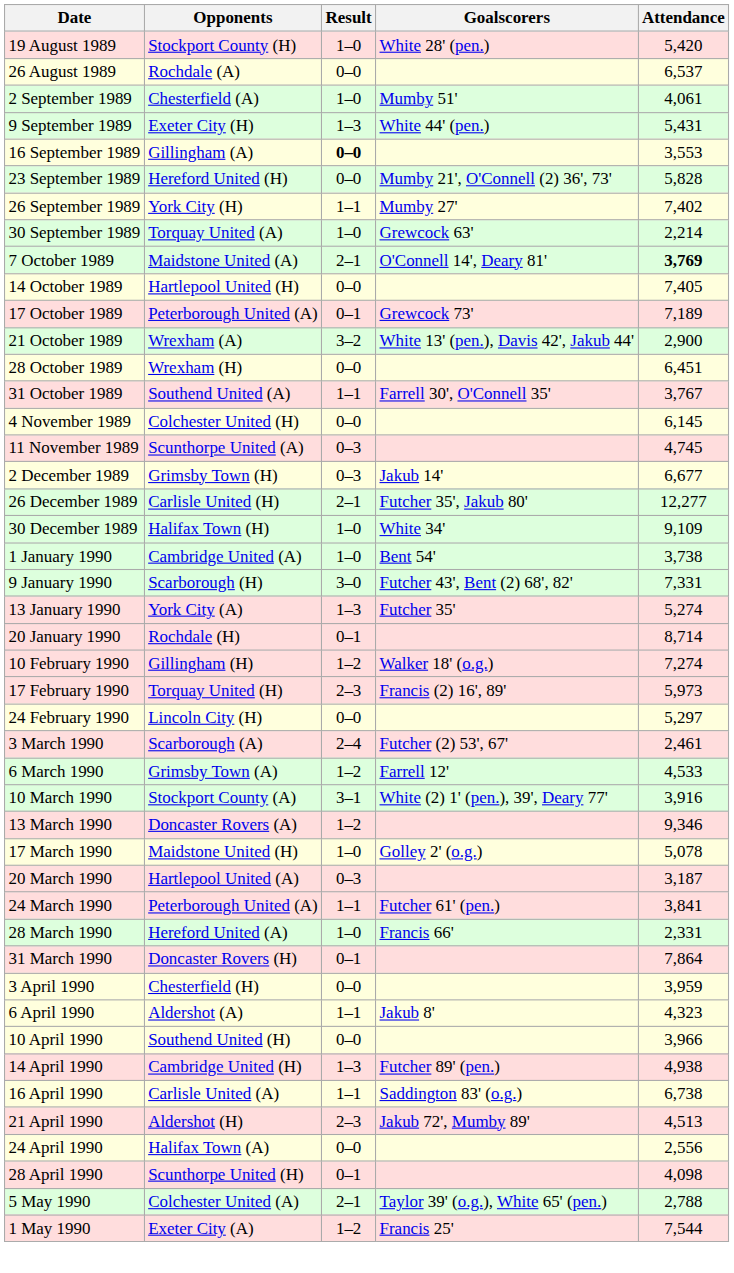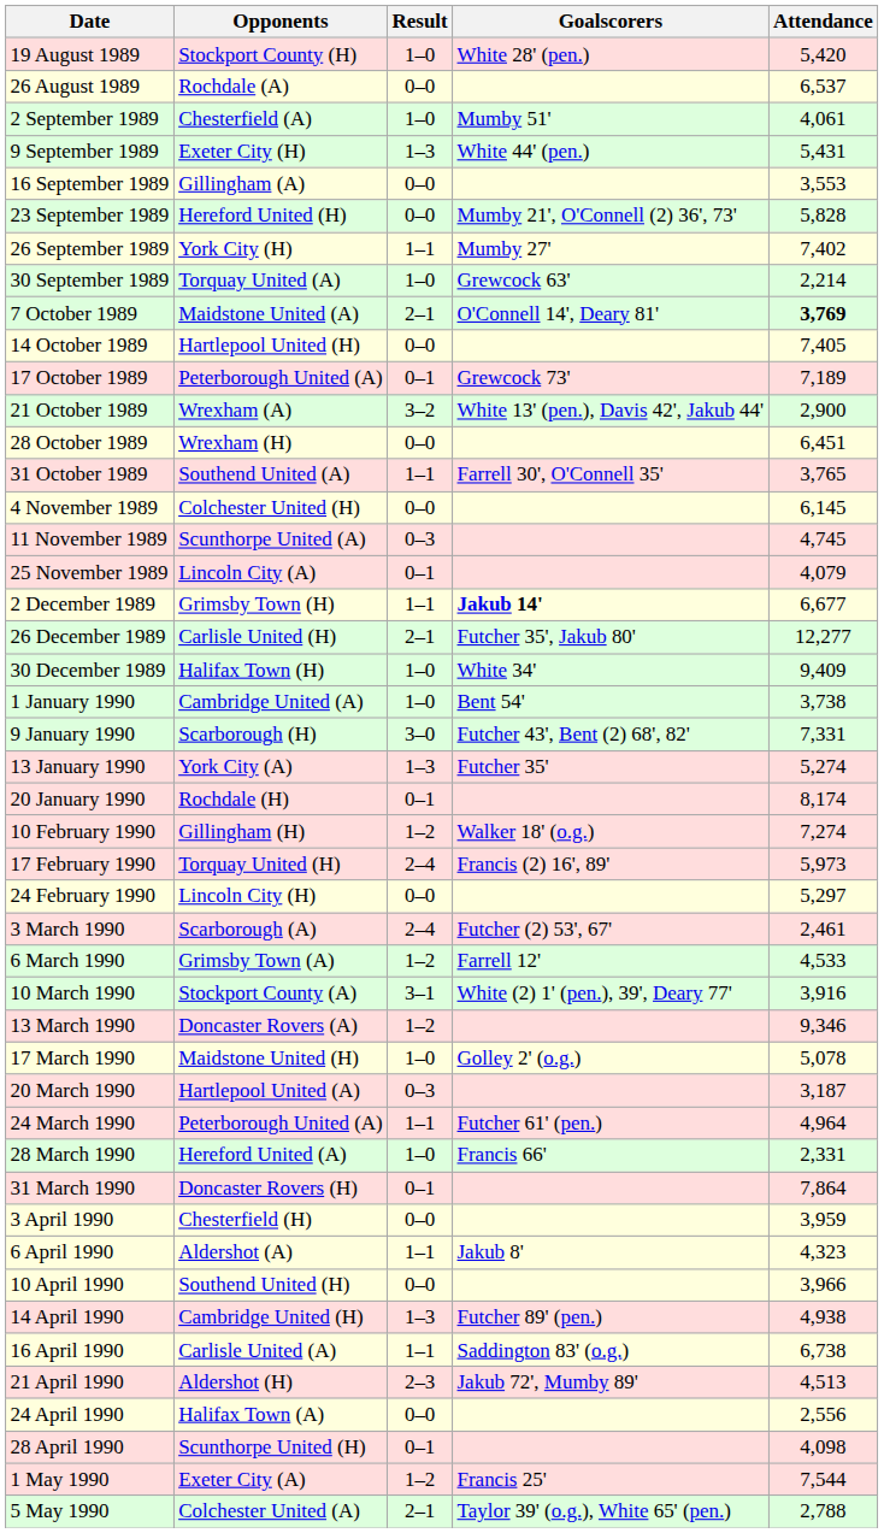16 September 1989 | Result: bold -> normal
31 October 1989 | Attendance: 3,767 -> 3,765
+ row: 25 November 1989 | Lincoln City (A) | 0–1 | 4,079
2 December 1989 | Result: 0–3 -> 1–1
2 December 1989 | Goalscorers: normal -> bold
30 December 1989 | Attendance: 9,109 -> 9,409
20 January 1990 | Attendance: 8,714 -> 8,174
17 February 1990 | Result: 2–3 -> 2–4
24 March 1990 | Attendance: 3,841 -> 4,964
rows swapped: 1 May 1990 <-> 5 May 1990
